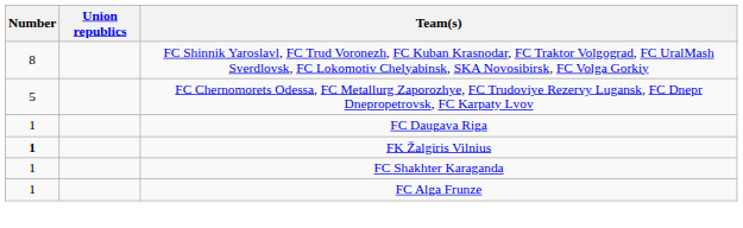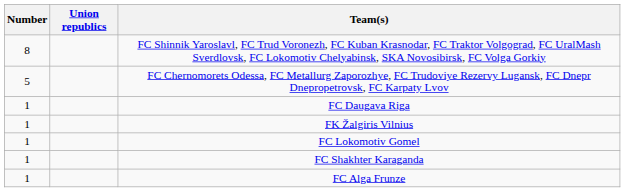FK Žalgiris Vilnius | Number: bold -> normal
+ row: 1 | FC Lokomotiv Gomel
